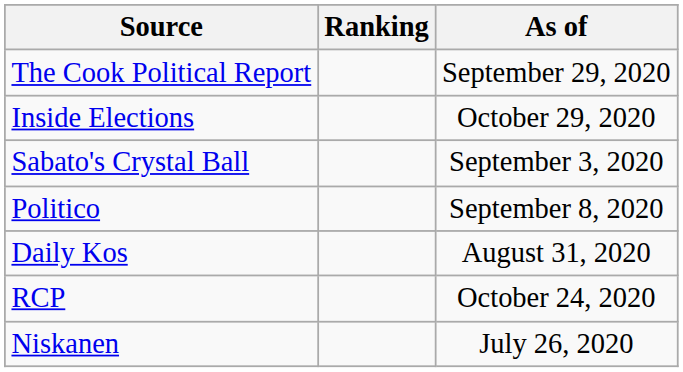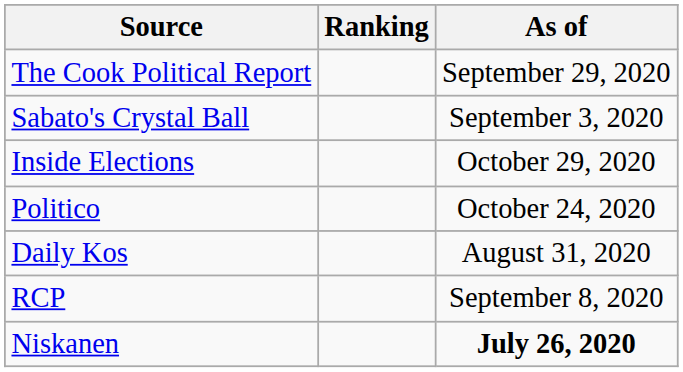rows swapped: Inside Elections <-> Sabato's Crystal Ball
Politico | As of: September 8, 2020 -> October 24, 2020
RCP | As of: October 24, 2020 -> September 8, 2020
Niskanen | As of: normal -> bold
